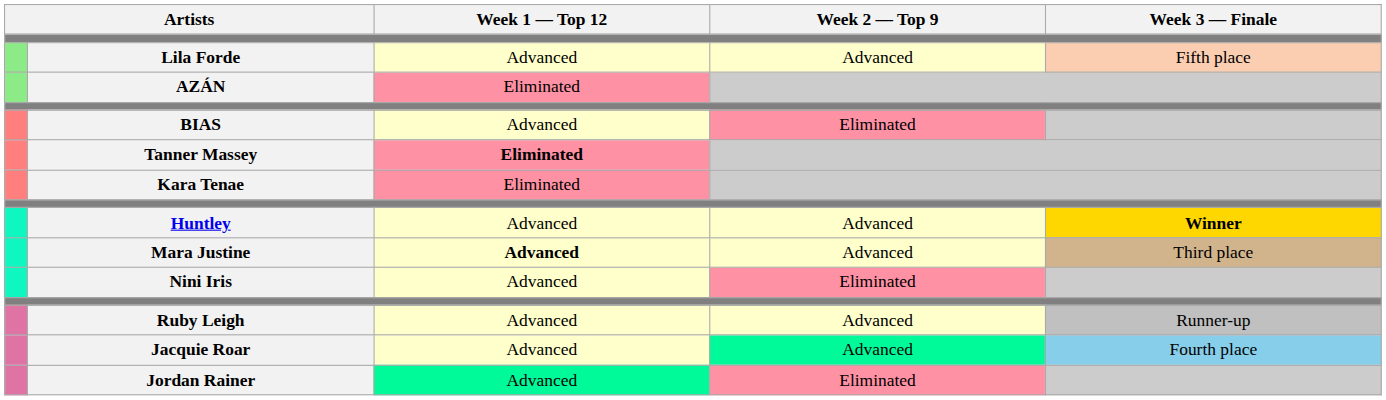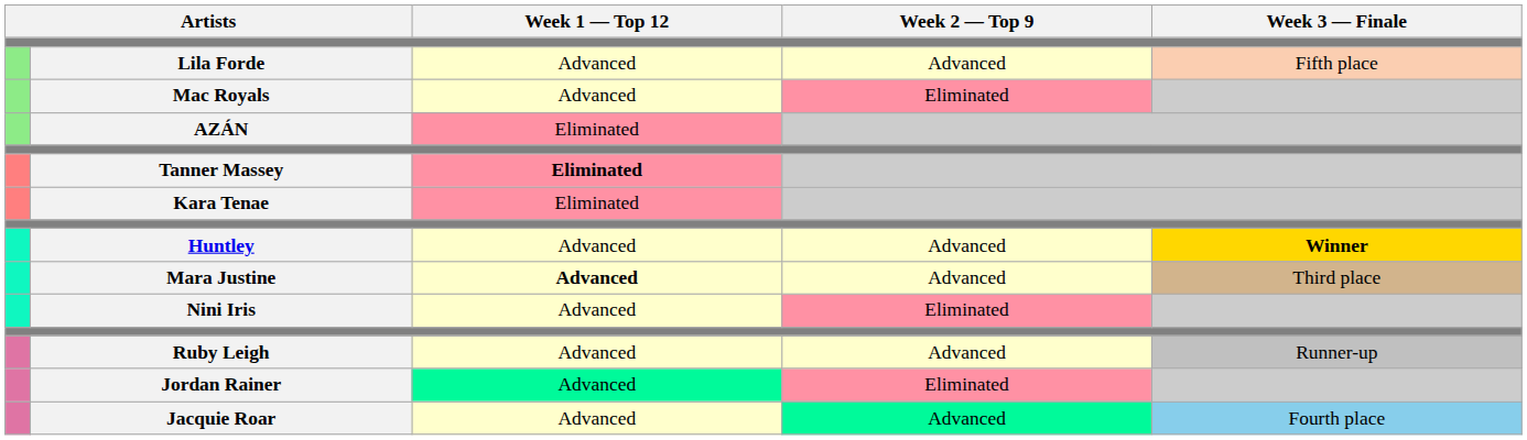+ row: Mac Royals | Advanced | Eliminated
- row: BIAS | Advanced | Eliminated
rows swapped: Jacquie Roar <-> Jordan Rainer
